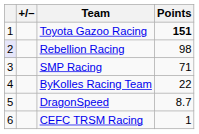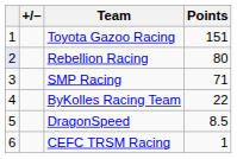Toyota Gazoo Racing | Points: bold -> normal
Rebellion Racing | Points: 98 -> 80
DragonSpeed | Points: 8.7 -> 8.5
